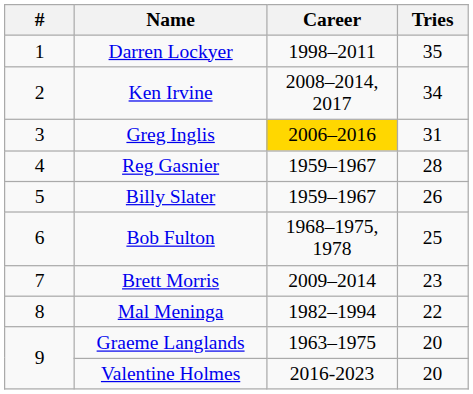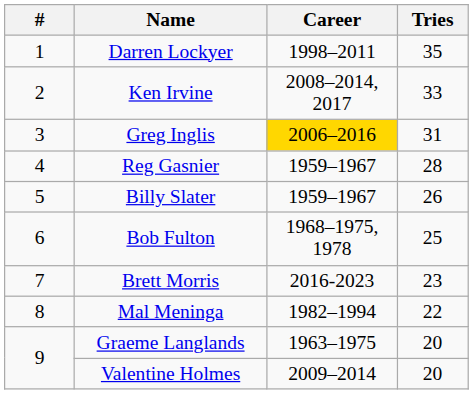Ken Irvine | Tries: 34 -> 33
Brett Morris | Career: 2009–2014 -> 2016-2023
Valentine Holmes | Career: 2016-2023 -> 2009–2014
